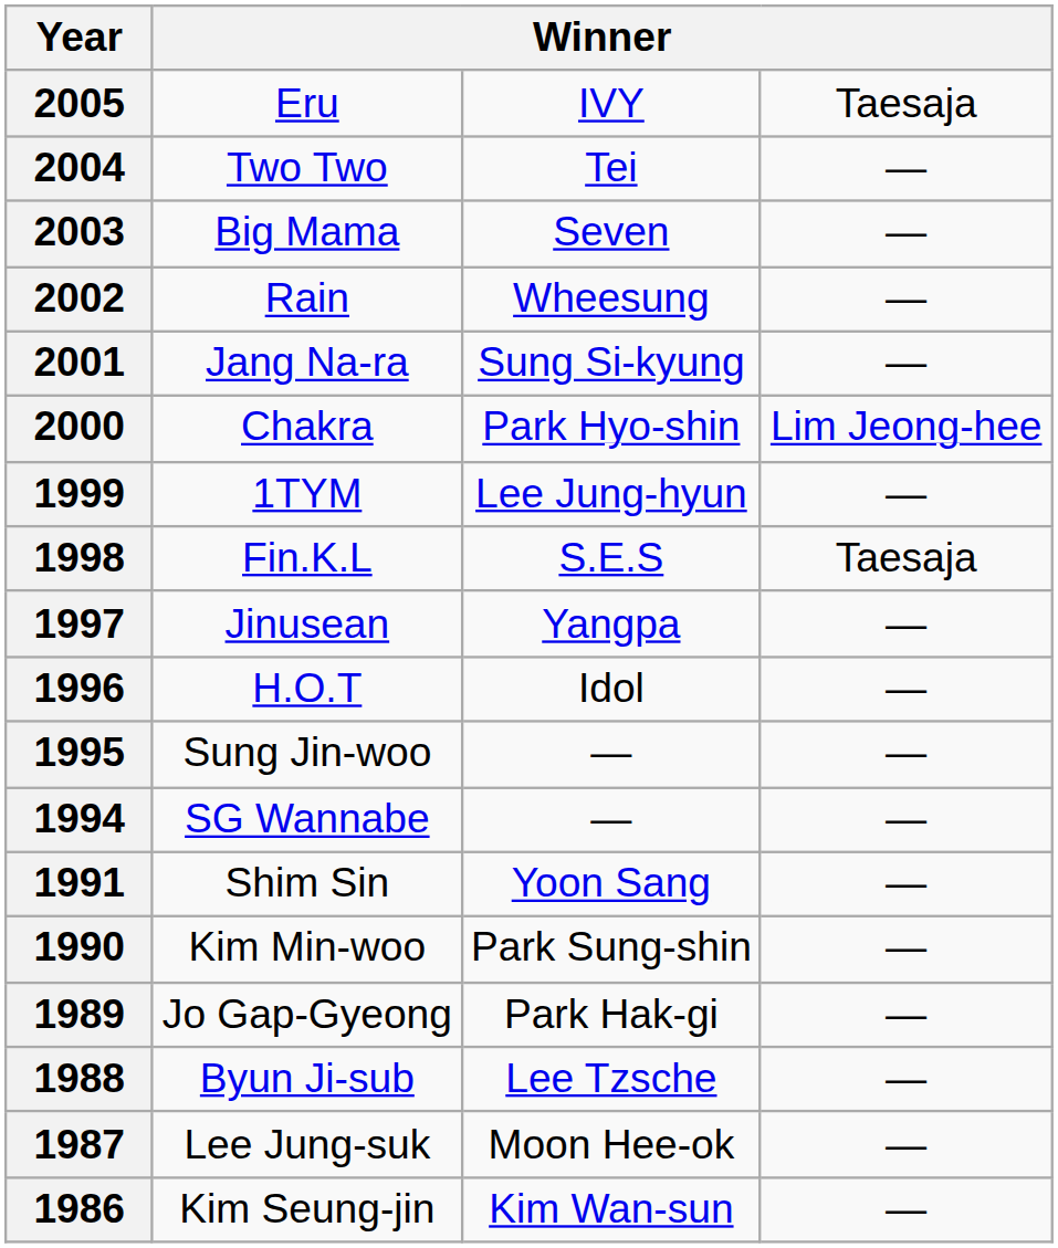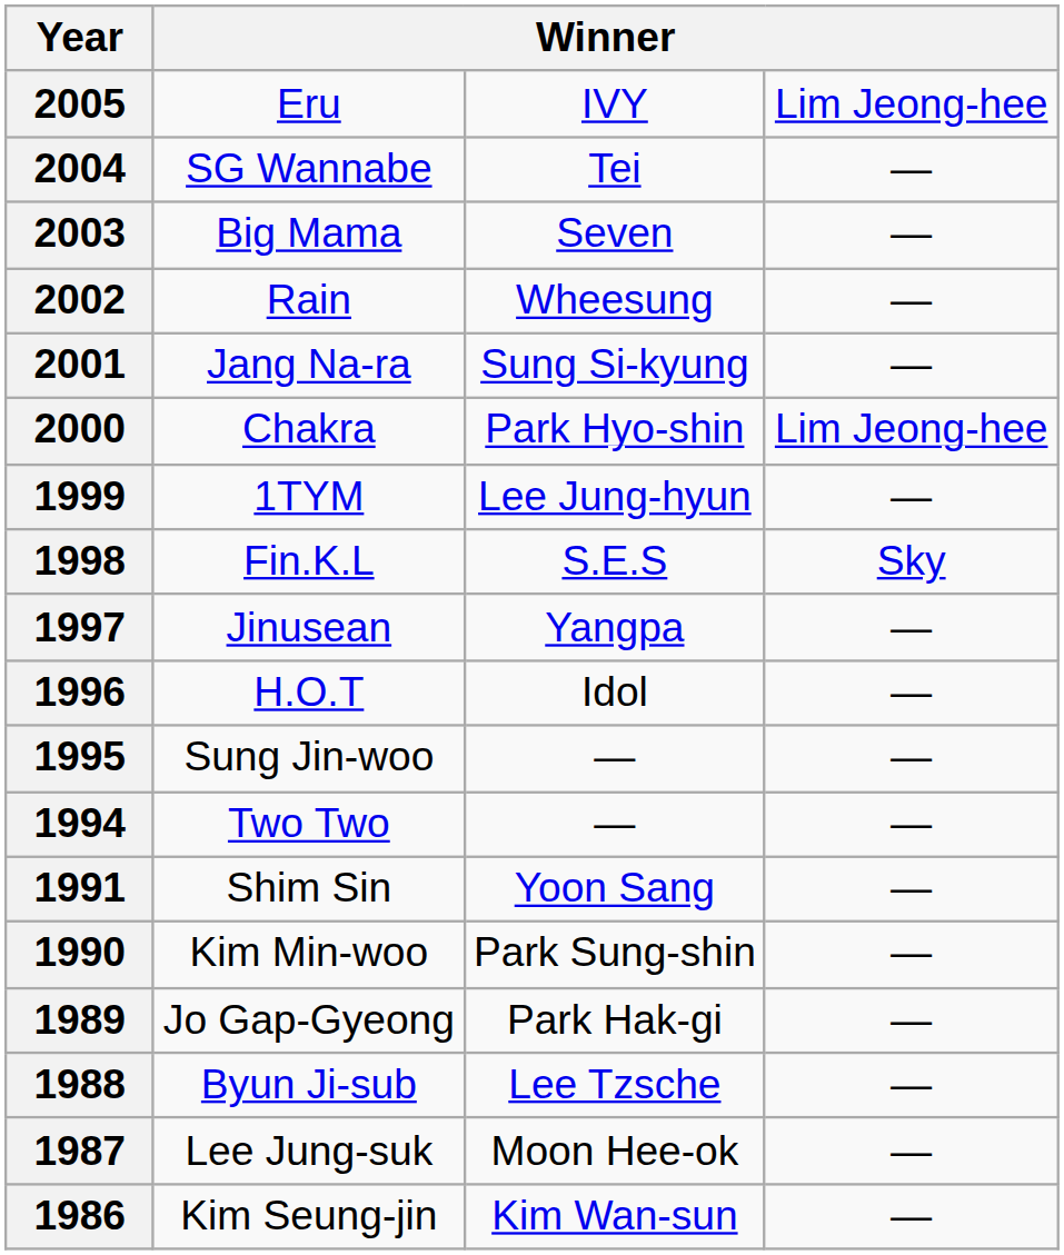2005 | column 4: Taesaja -> Lim Jeong-hee
2004 | column 2: Two Two -> SG Wannabe
1998 | column 4: Taesaja -> Sky
1994 | column 2: SG Wannabe -> Two Two
